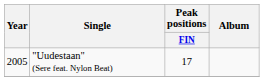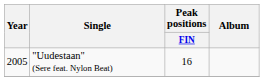"Uudestaan" (Sere feat. Nylon Beat) | Peak positions / FIN: 17 -> 16
